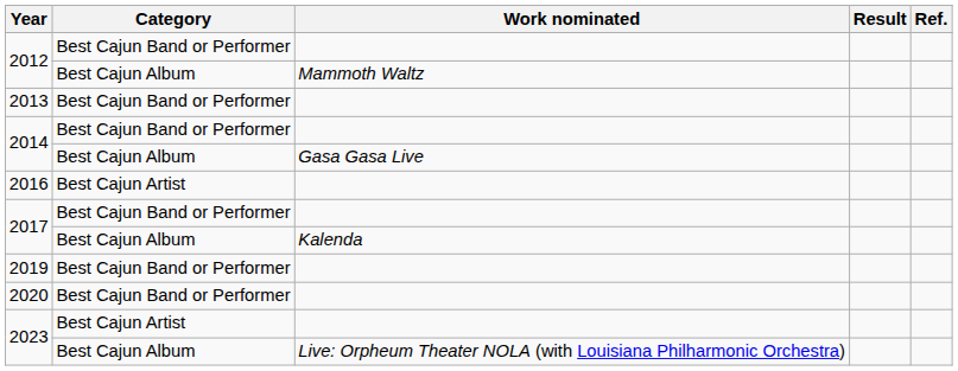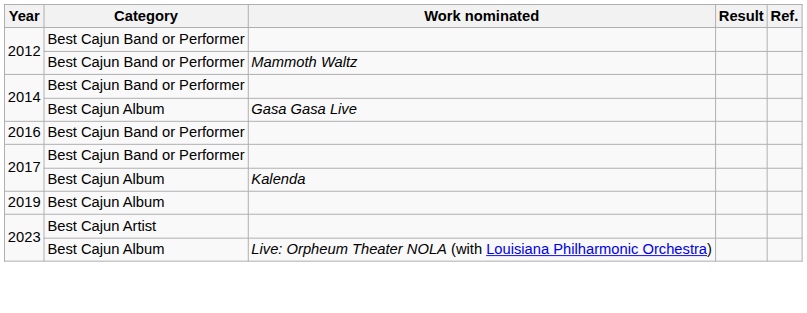2012 / Mammoth Waltz | Category: Best Cajun Album -> Best Cajun Band or Performer
- row: 2013 | Best Cajun Band or Performer
2016 | Category: Best Cajun Artist -> Best Cajun Band or Performer
2019 | Category: Best Cajun Band or Performer -> Best Cajun Album
- row: 2020 | Best Cajun Band or Performer
